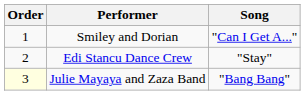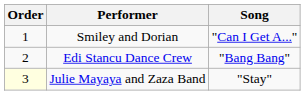Edi Stancu Dance Crew | Song: "Stay" -> "Bang Bang"
Julie Mayaya and Zaza Band | Song: "Bang Bang" -> "Stay"
